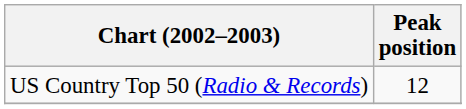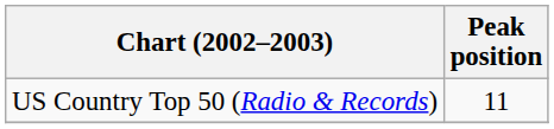US Country Top 50 (Radio & Records) | Peak position: 12 -> 11
